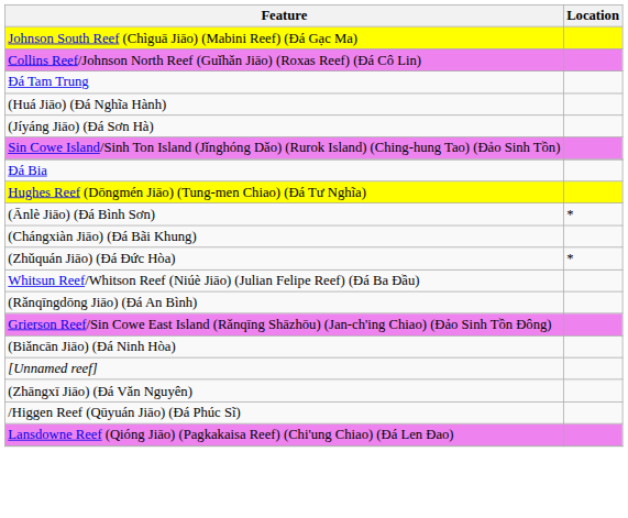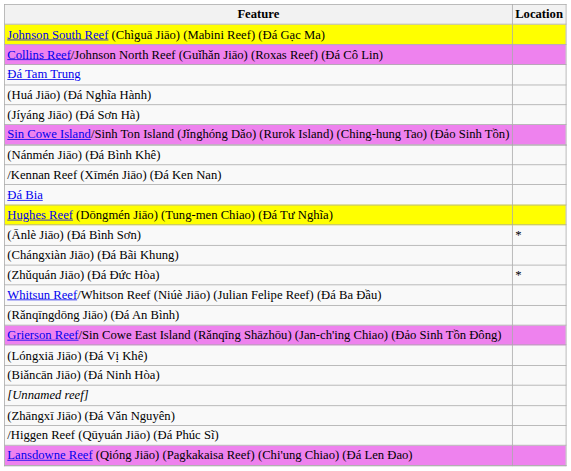+ row: (Nánmén Jiāo) (Đá Bình Khê)
+ row: /Kennan Reef (Xīmén Jiāo) (Đá Ken Nan)
+ row: (Lóngxiā Jiāo) (Đá Vị Khê)
